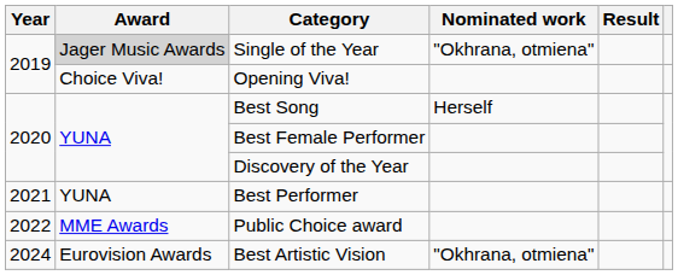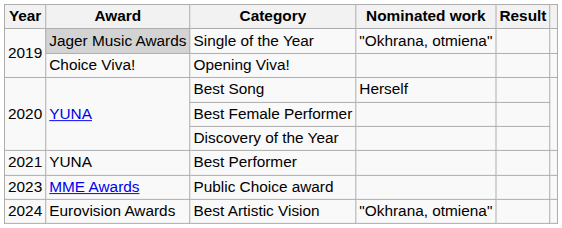Public Choice award | Year: 2022 -> 2023
